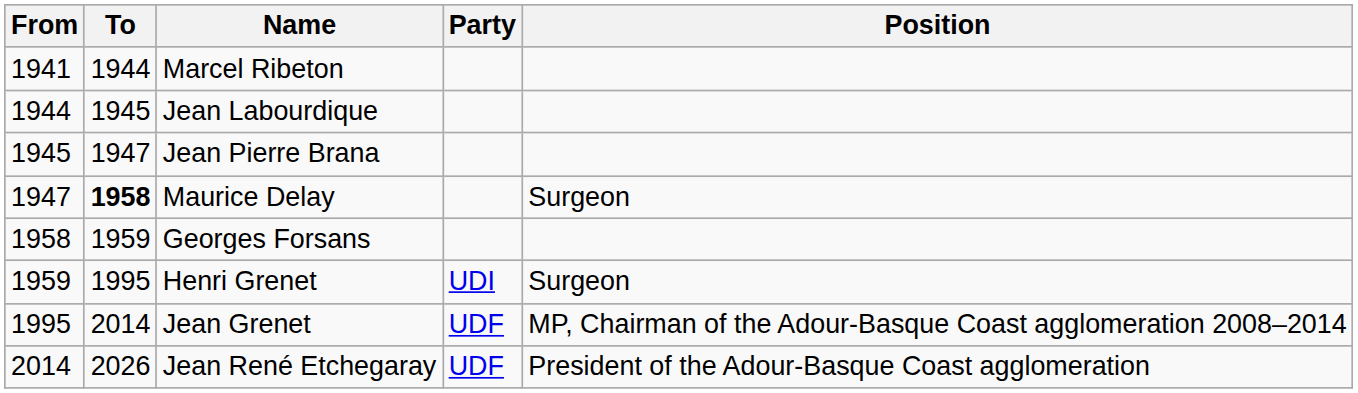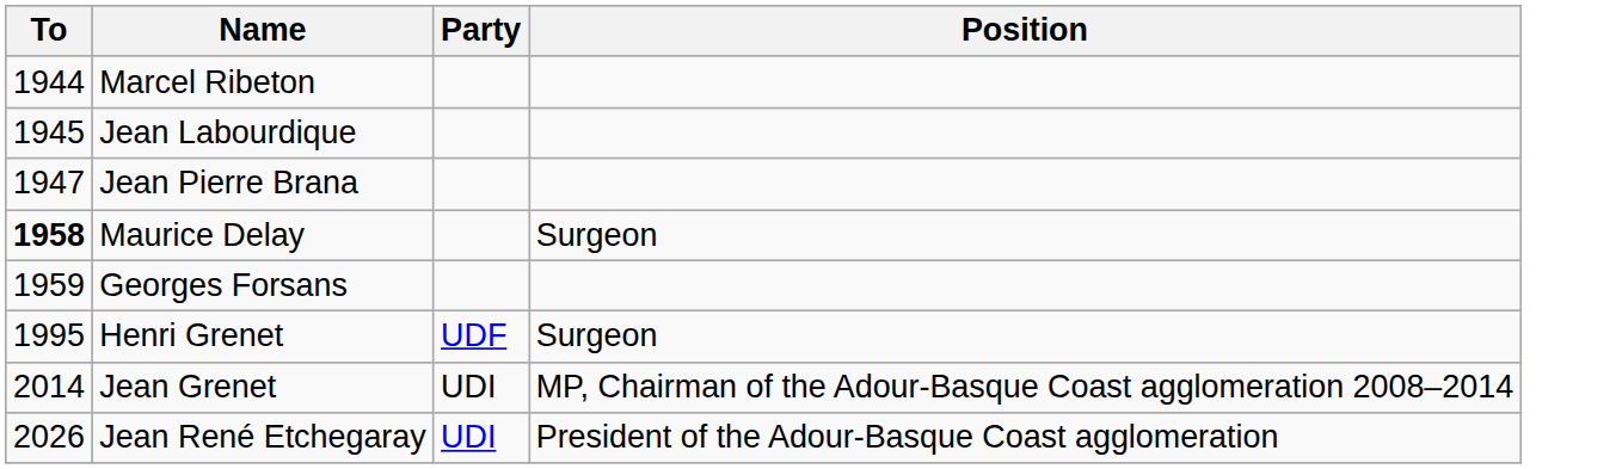- column: From | 1941 | 1944 | 1945 | 1947 | 1958 | 1959 | 1995 | 2014
Henri Grenet | Party: UDI -> UDF
Jean Grenet | Party: UDF -> UDI
Jean René Etchegaray | Party: UDF -> UDI
